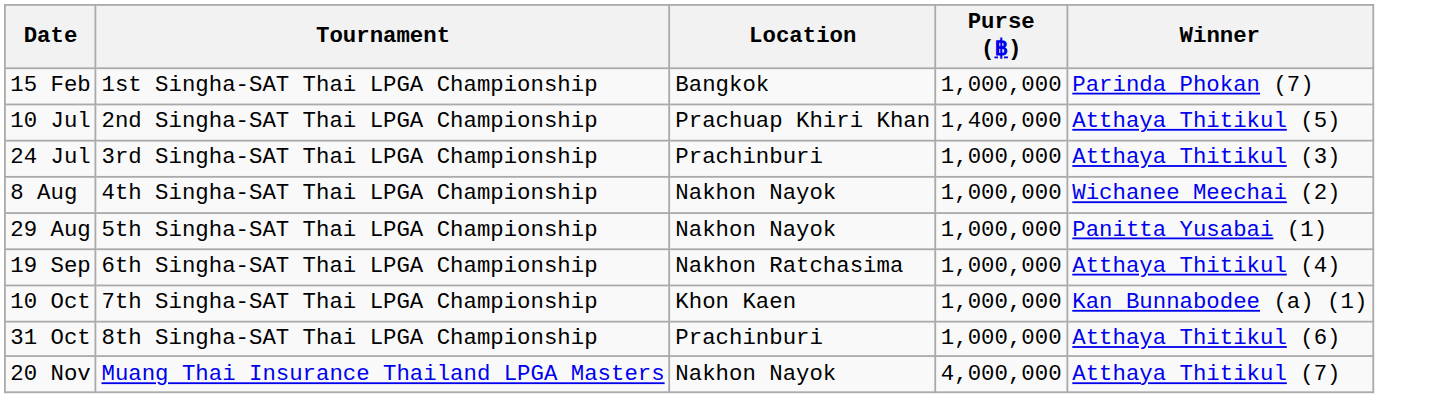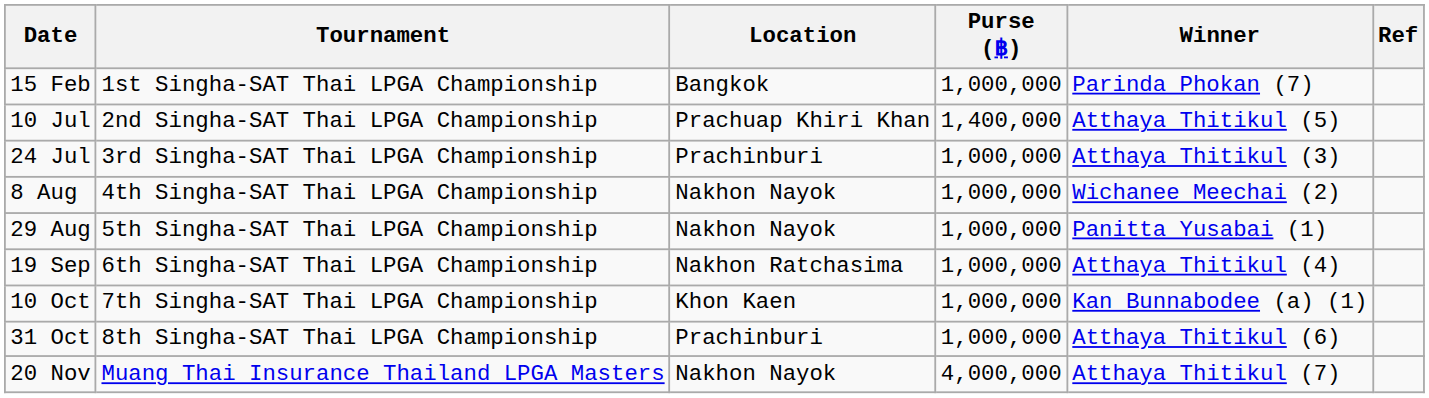+ column: Ref
